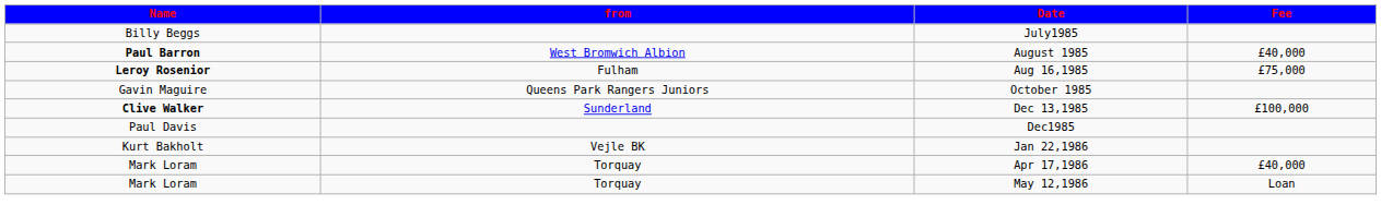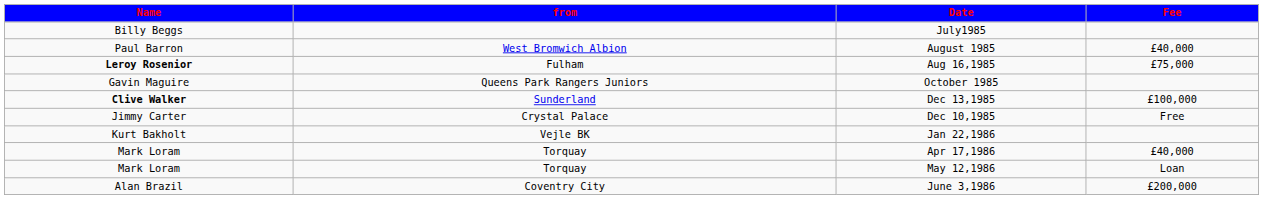August 1985 | Name: bold -> normal
- row: Paul Davis | Dec1985
+ row: Jimmy Carter | Crystal Palace | Dec 10,1985 | Free
+ row: Alan Brazil | Coventry City | June 3,1986 | £200,000
